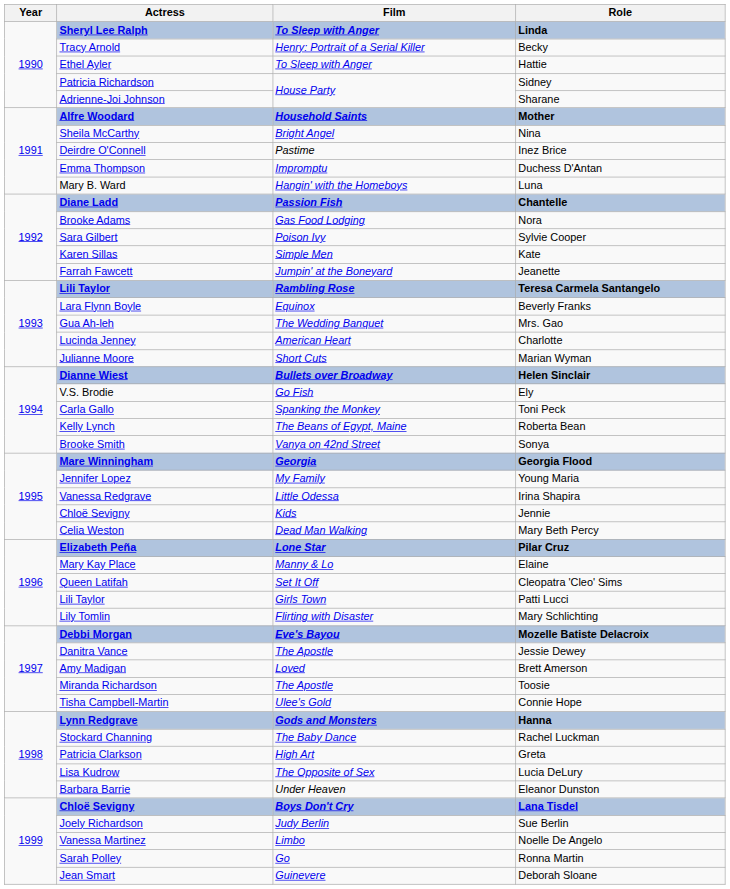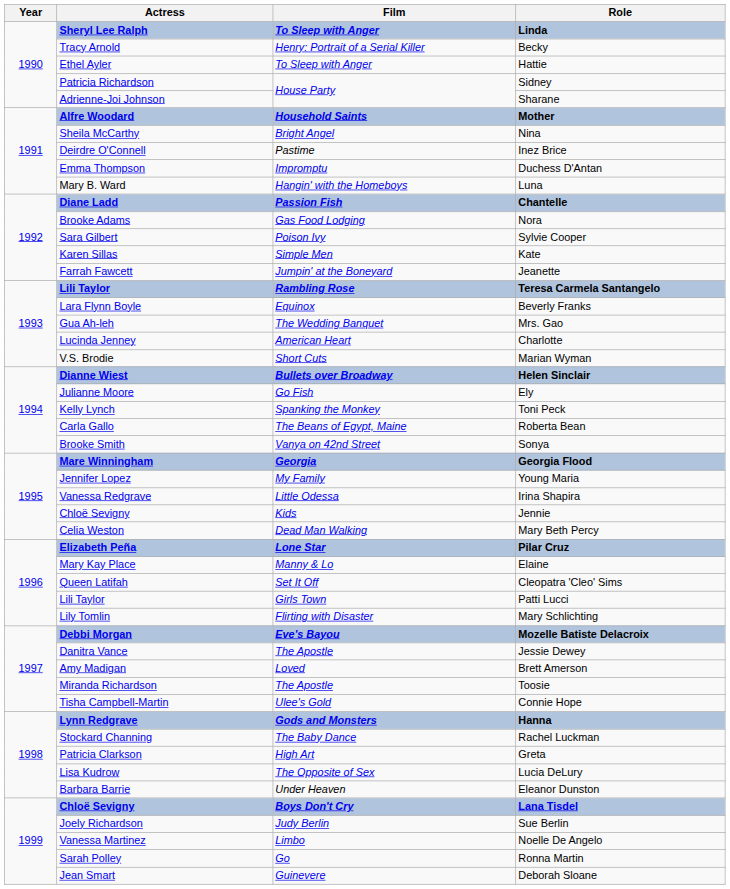Marian Wyman | Actress: Julianne Moore -> V.S. Brodie
Ely | Actress: V.S. Brodie -> Julianne Moore
Toni Peck | Actress: Carla Gallo -> Kelly Lynch
Roberta Bean | Actress: Kelly Lynch -> Carla Gallo
